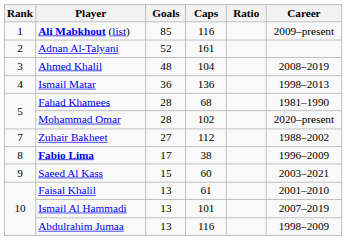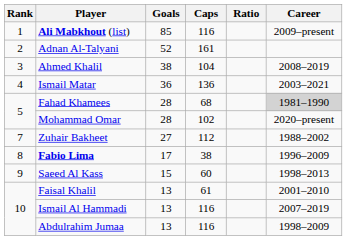Ahmed Khalil | Goals: 48 -> 38
Ismail Matar | Career: 1998–2013 -> 2003–2021
Fahad Khamees | Career: no background -> lightgrey background
Saeed Al Kass | Career: 2003–2021 -> 1998–2013
Ismail Al Hammadi | Caps: 101 -> 116
